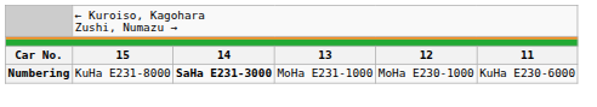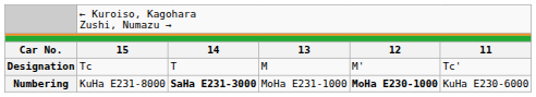+ row: Designation | Tc | T | M | M' | Tc'
Numbering | column 5: normal -> bold
